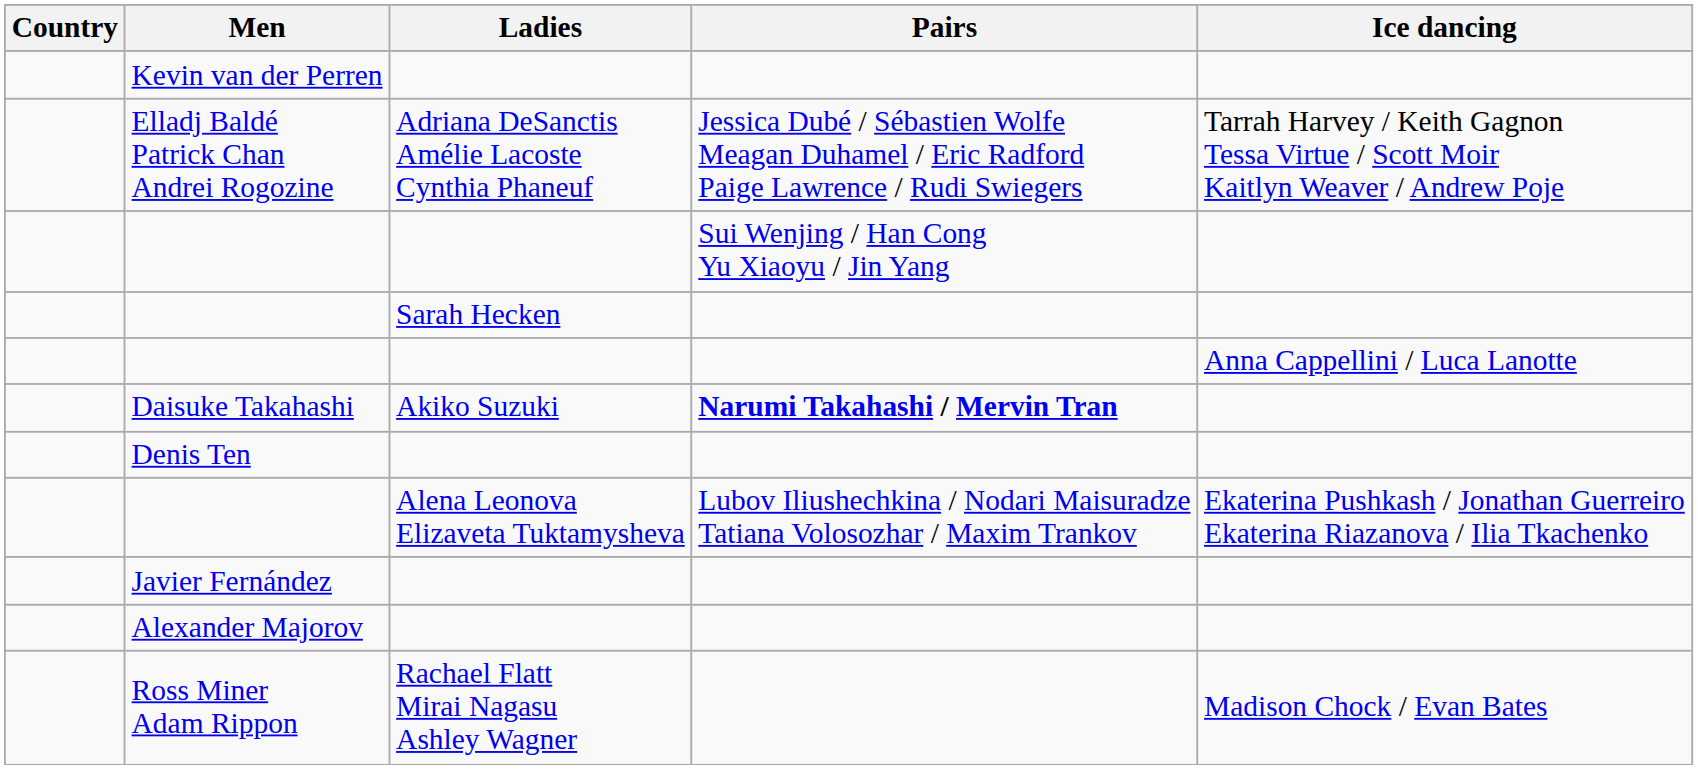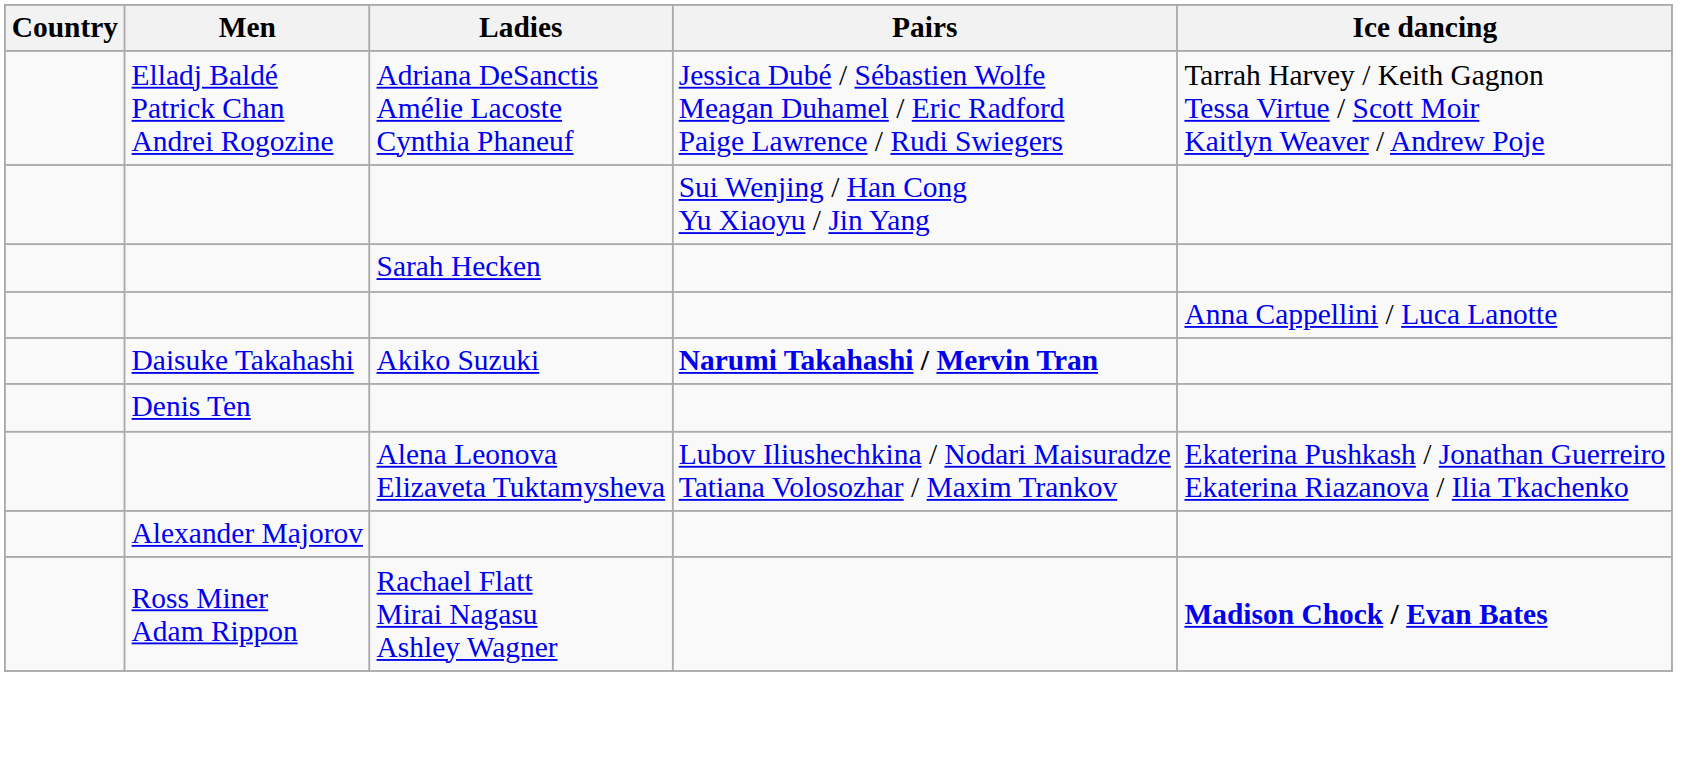- row: Kevin van der Perren
- row: Javier Fernández
Ross Miner Adam Rippon | Ice dancing: normal -> bold
